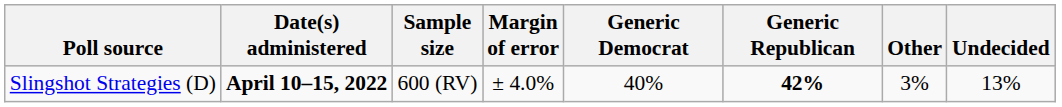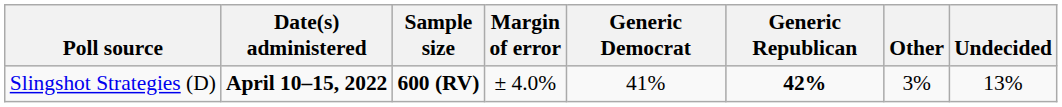Slingshot Strategies (D) | Sample size: normal -> bold
Slingshot Strategies (D) | Generic Democrat: 40% -> 41%
